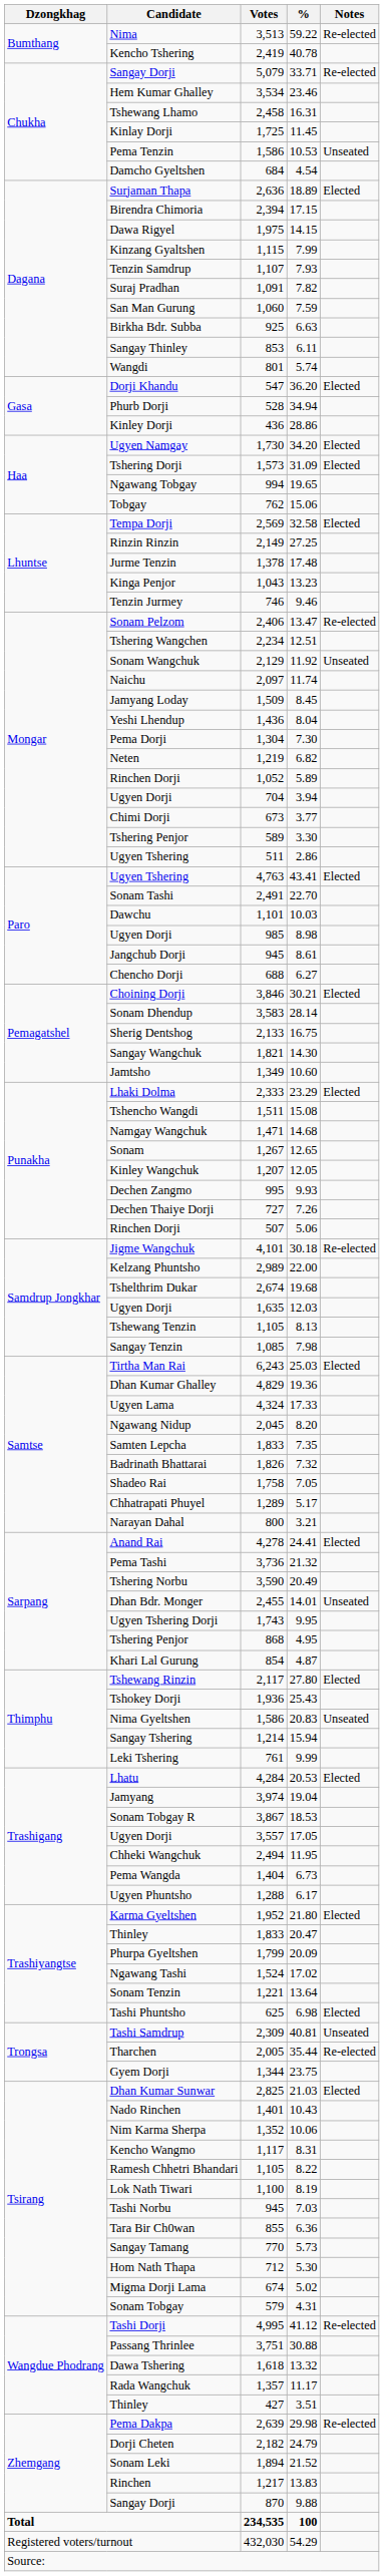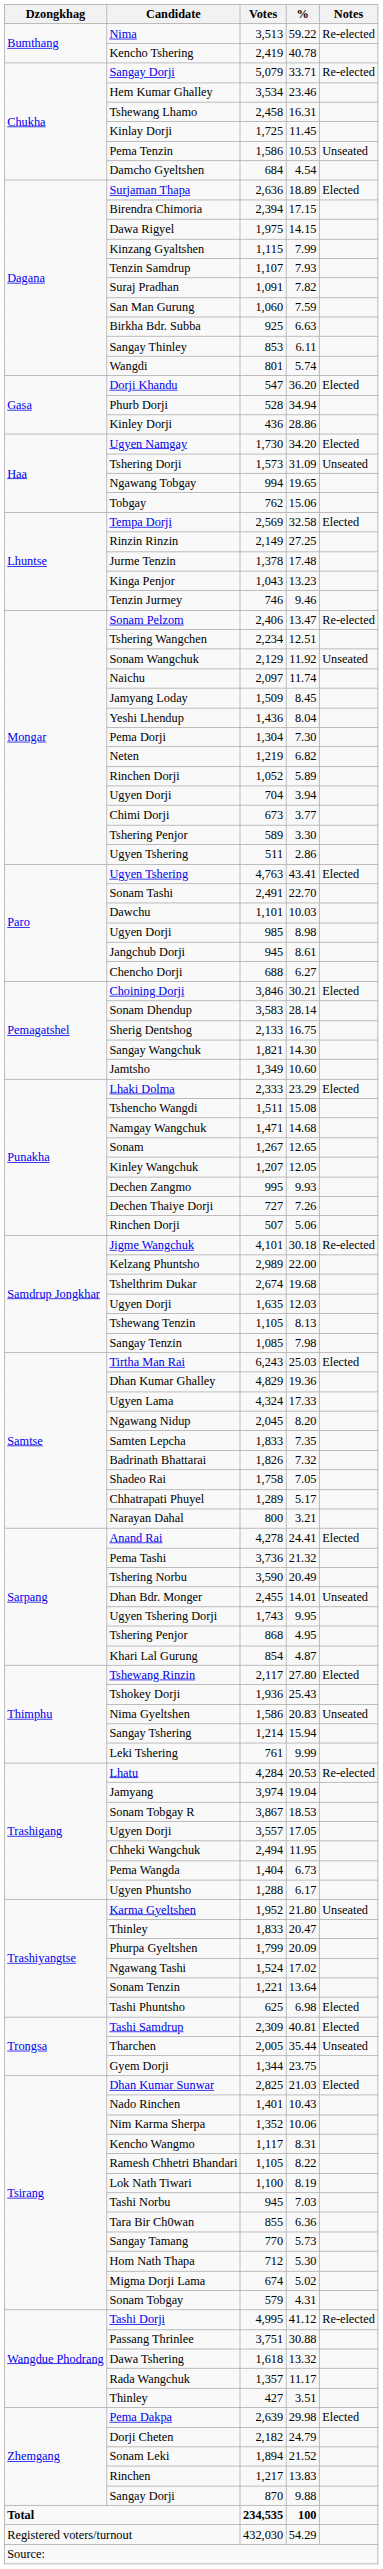Tshering Dorji | Notes: Elected -> Unseated
Lhatu | Notes: Elected -> Re-elected
Karma Gyeltshen | Notes: Elected -> Unseated
Tashi Samdrup | Notes: Unseated -> Elected
Tharchen | Notes: Re-elected -> Unseated
Pema Dakpa | Notes: Re-elected -> Elected
